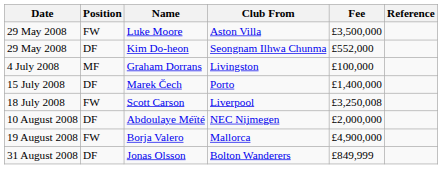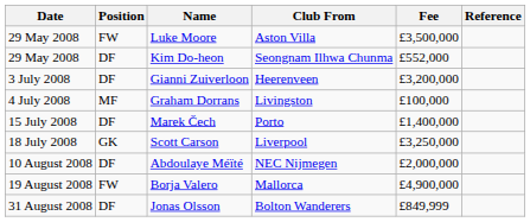+ row: 3 July 2008 | DF | Gianni Zuiverloon | Heerenveen | £3,200,000
Scott Carson | Position: FW -> GK
Scott Carson | Fee: £3,250,008 -> £3,250,000
